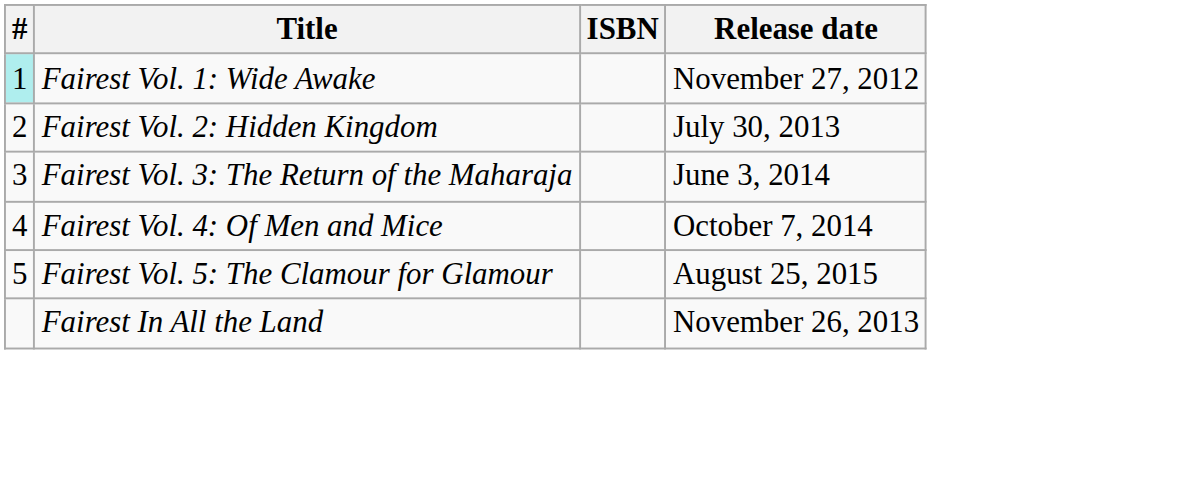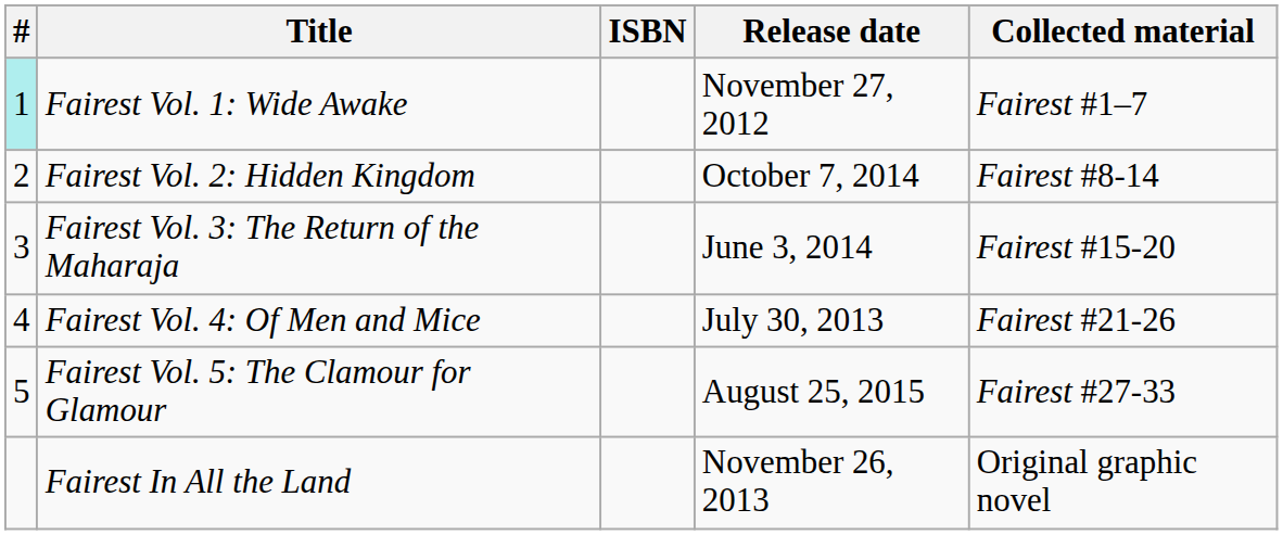+ column: Collected material | Fairest #1–7 | Fairest #8-14 | Fairest #15-20 | Fairest #21-26 | Fairest #27-33 | Original graphic novel
Fairest Vol. 2: Hidden Kingdom | Release date: July 30, 2013 -> October 7, 2014
Fairest Vol. 4: Of Men and Mice | Release date: October 7, 2014 -> July 30, 2013
